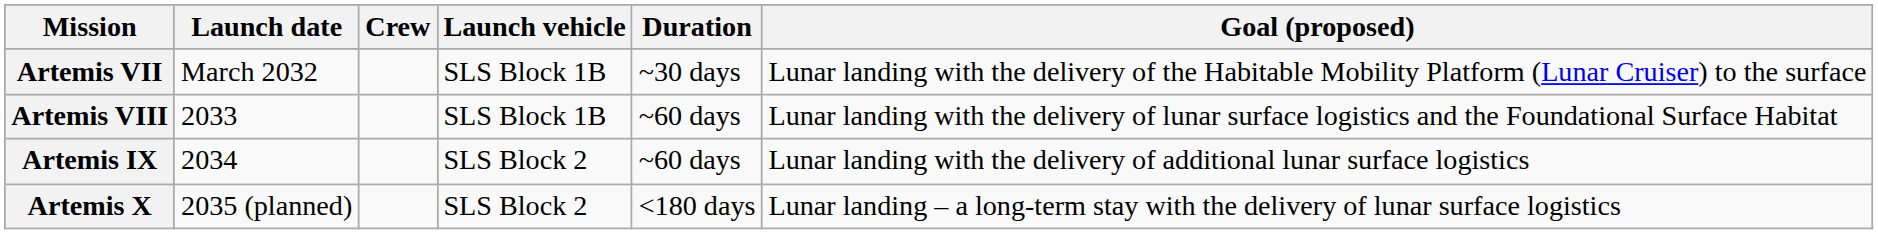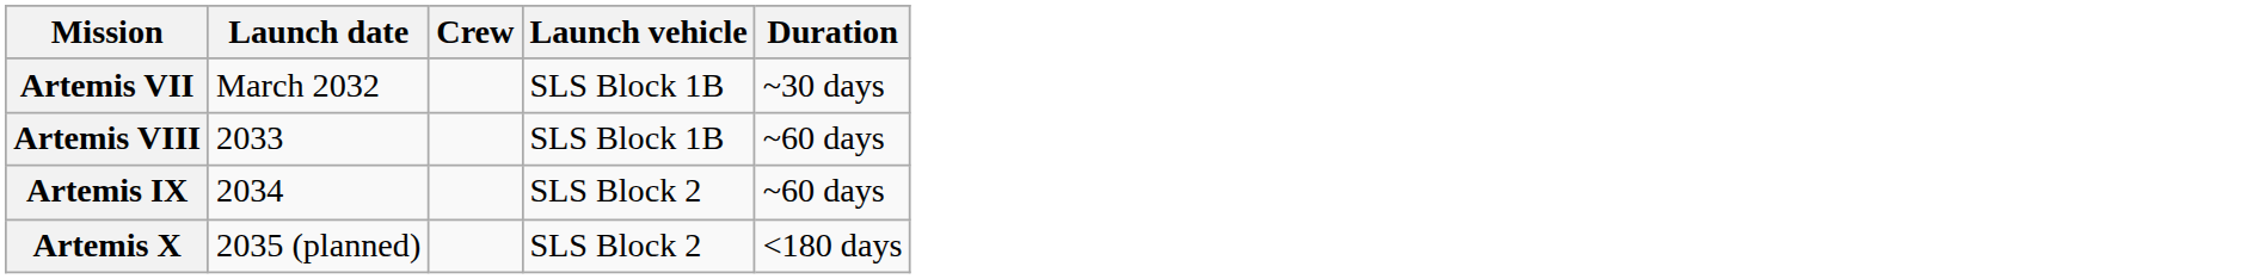- column: Goal (proposed) | Lunar landing with the delivery of the Habitable Mobility Platform (Lunar Cruiser) to the surface | Lunar landing with the delivery of lunar surface logistics and the Foundational Surface Habitat | Lunar landing with the delivery of additional lunar surface logistics | Lunar landing – a long-term stay with the delivery of lunar surface logistics
